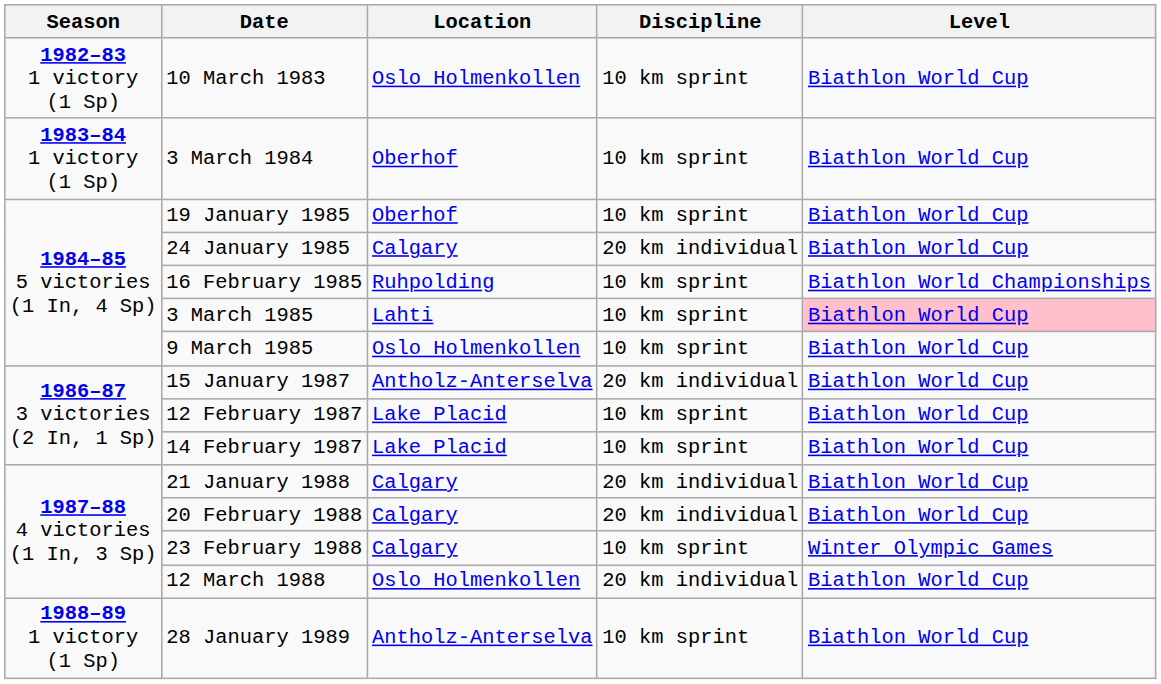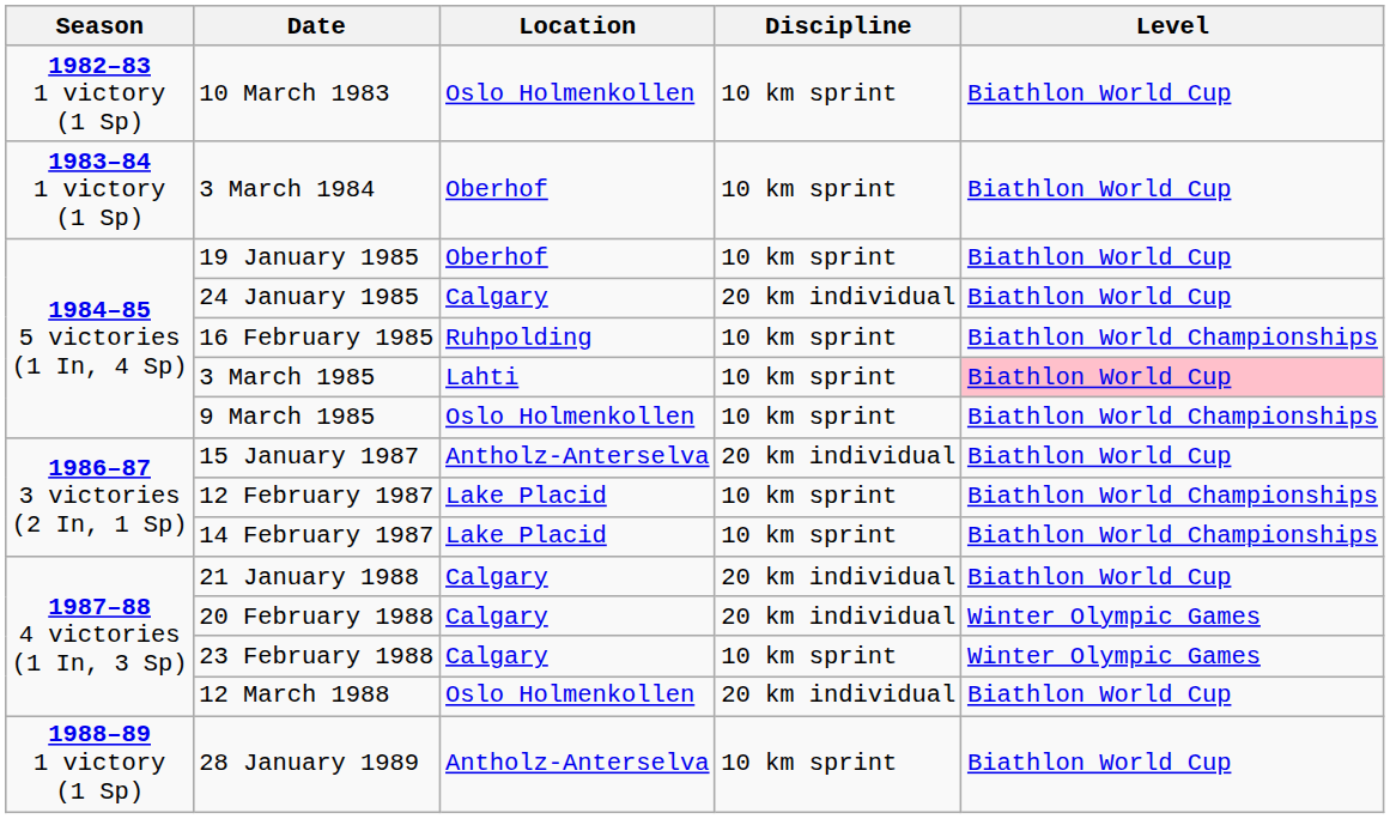9 March 1985 | Level: Biathlon World Cup -> Biathlon World Championships
12 February 1987 | Level: Biathlon World Cup -> Biathlon World Championships
14 February 1987 | Level: Biathlon World Cup -> Biathlon World Championships
20 February 1988 | Level: Biathlon World Cup -> Winter Olympic Games
